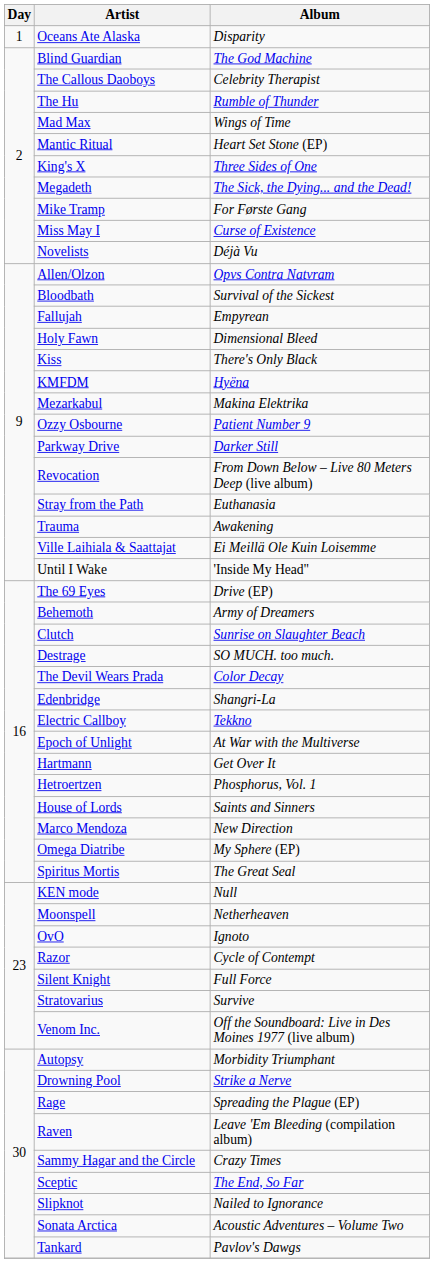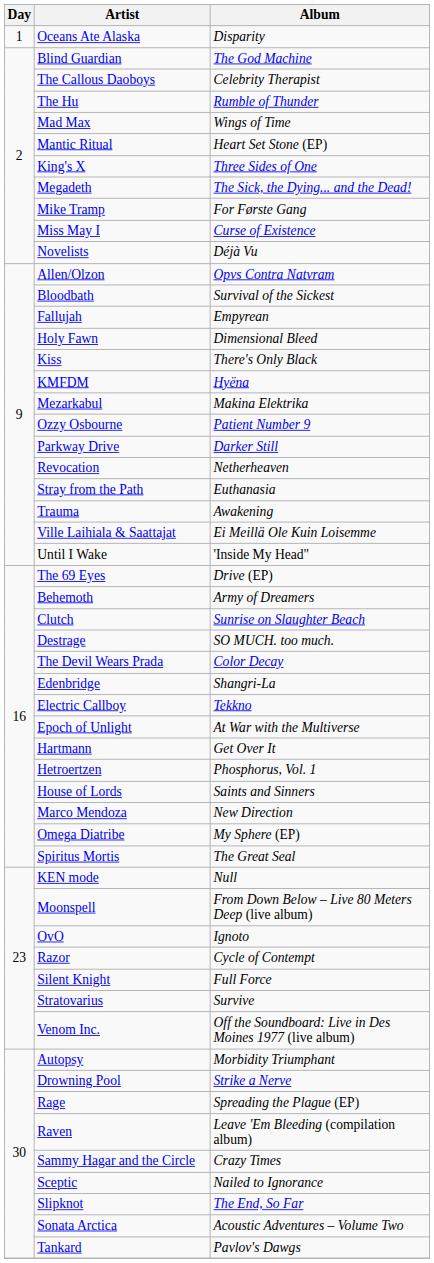Revocation | Album: From Down Below – Live 80 Meters Deep (live album) -> Netherheaven
Moonspell | Album: Netherheaven -> From Down Below – Live 80 Meters Deep (live album)
Sceptic | Album: The End, So Far -> Nailed to Ignorance
Slipknot | Album: Nailed to Ignorance -> The End, So Far
